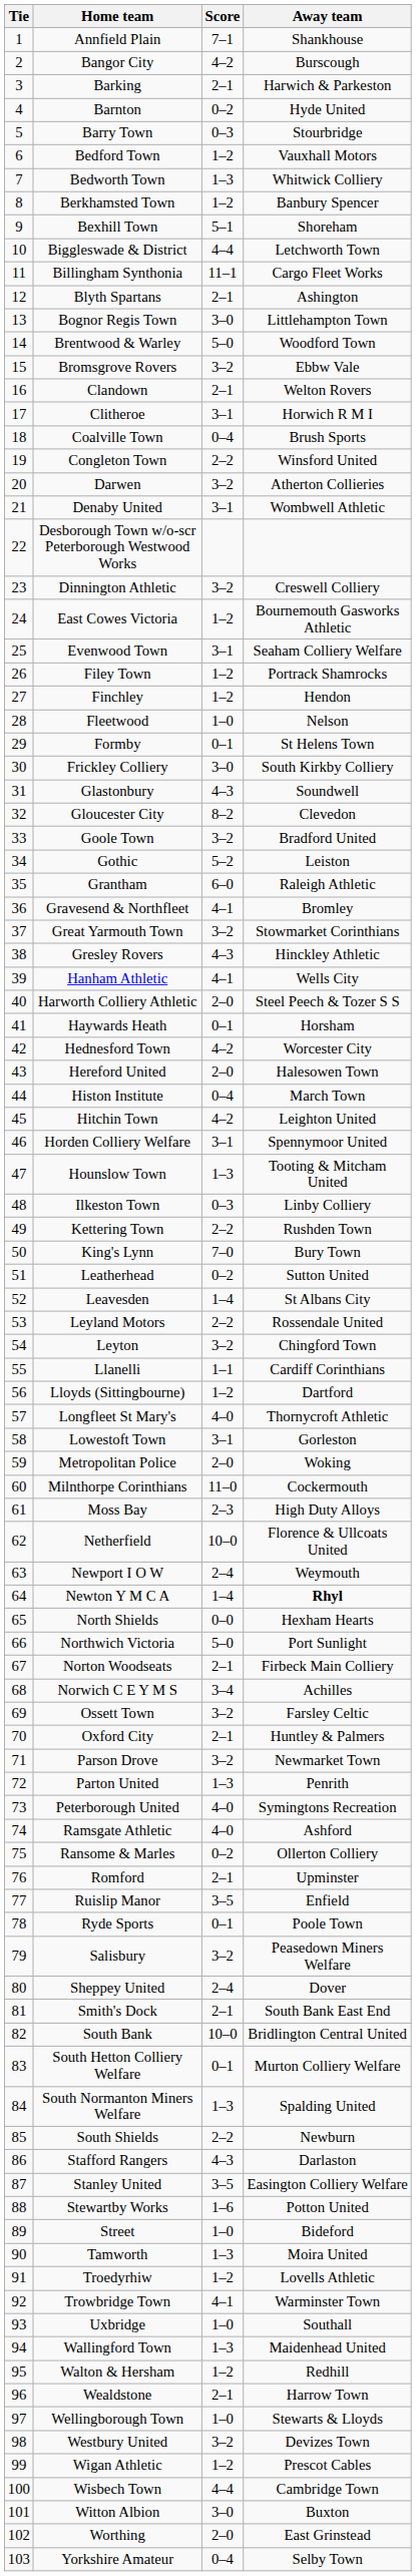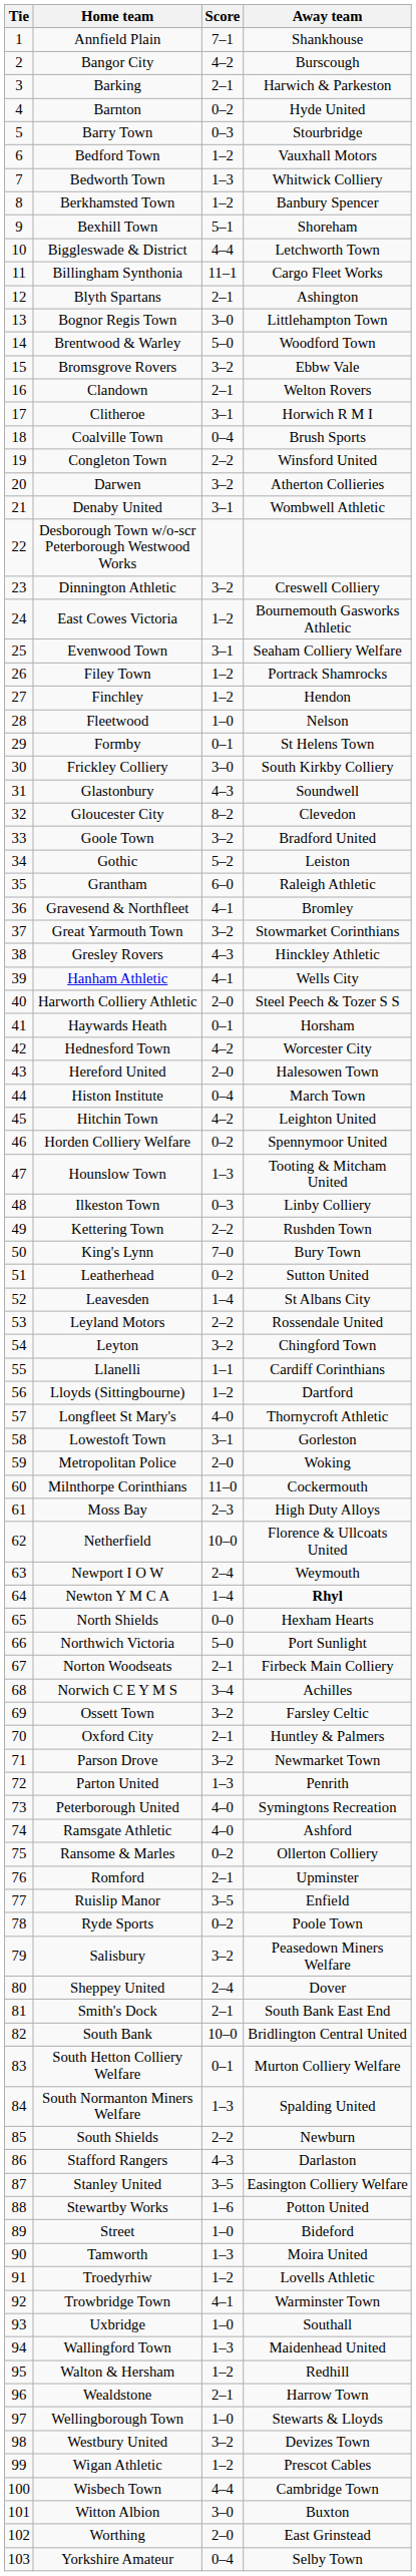Horden Colliery Welfare | Score: 3–1 -> 0–2
Ryde Sports | Score: 0–1 -> 0–2
